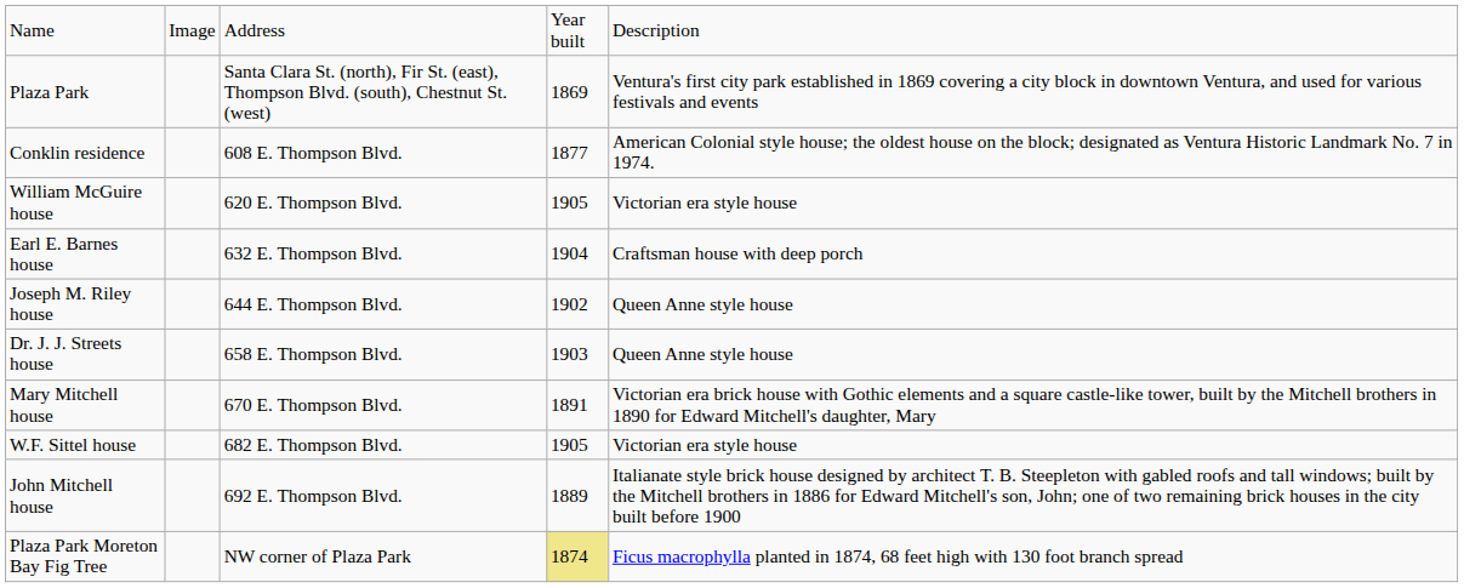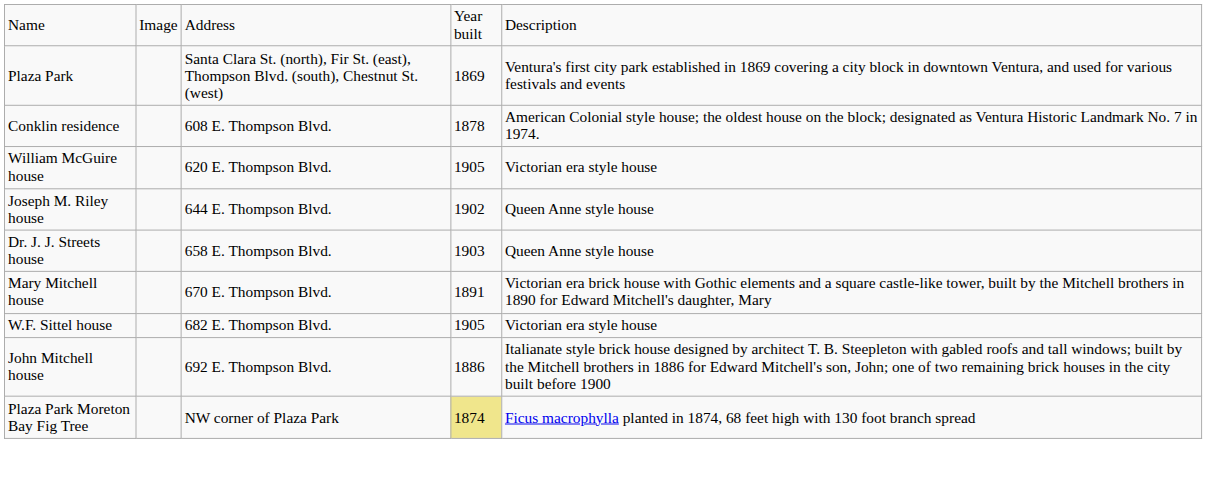Conklin residence | column 4: 1877 -> 1878
- row: Earl E. Barnes house | 632 E. Thompson Blvd. | 1904 | Craftsman house with deep porch
John Mitchell house | column 4: 1889 -> 1886
